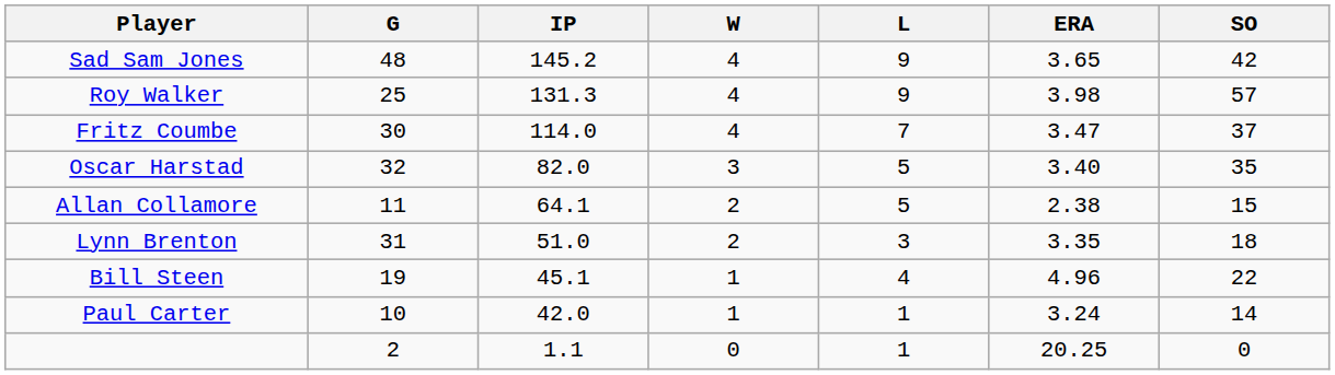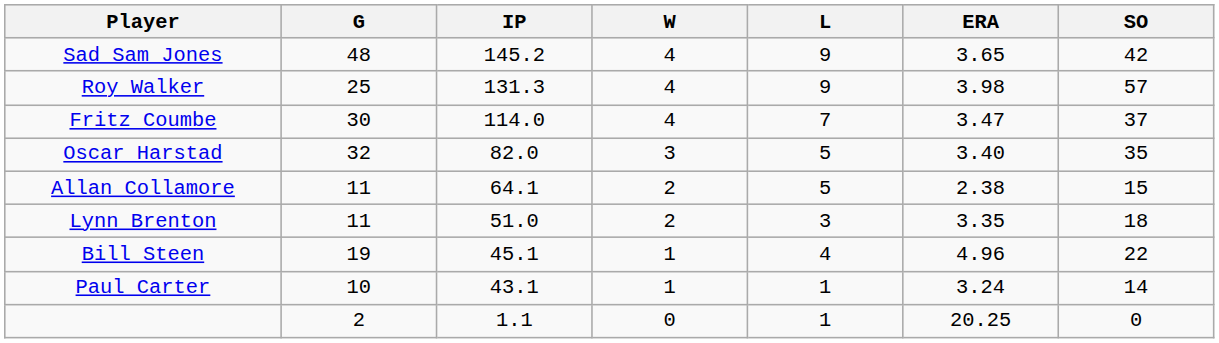Lynn Brenton | G: 31 -> 11
Paul Carter | IP: 42.0 -> 43.1
